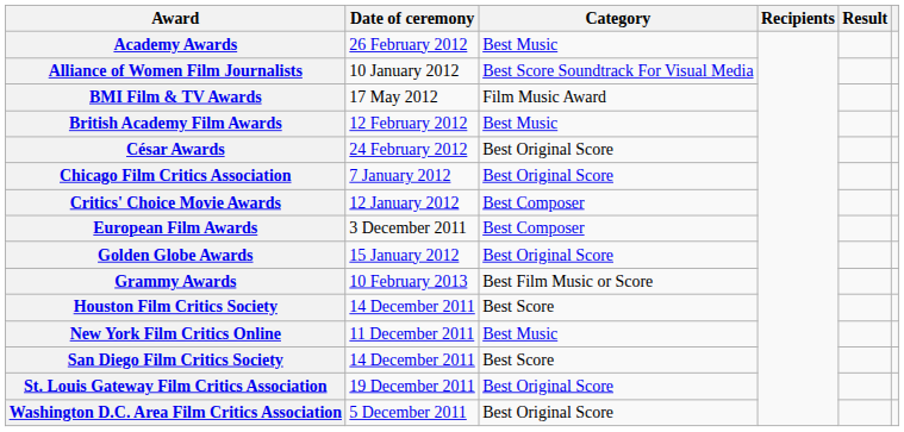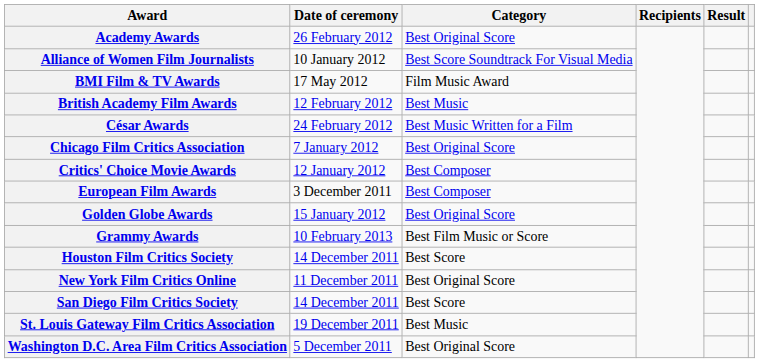Academy Awards | Category: Best Music -> Best Original Score
César Awards | Category: Best Original Score -> Best Music Written for a Film
New York Film Critics Online | Category: Best Music -> Best Original Score
St. Louis Gateway Film Critics Association | Category: Best Original Score -> Best Music
